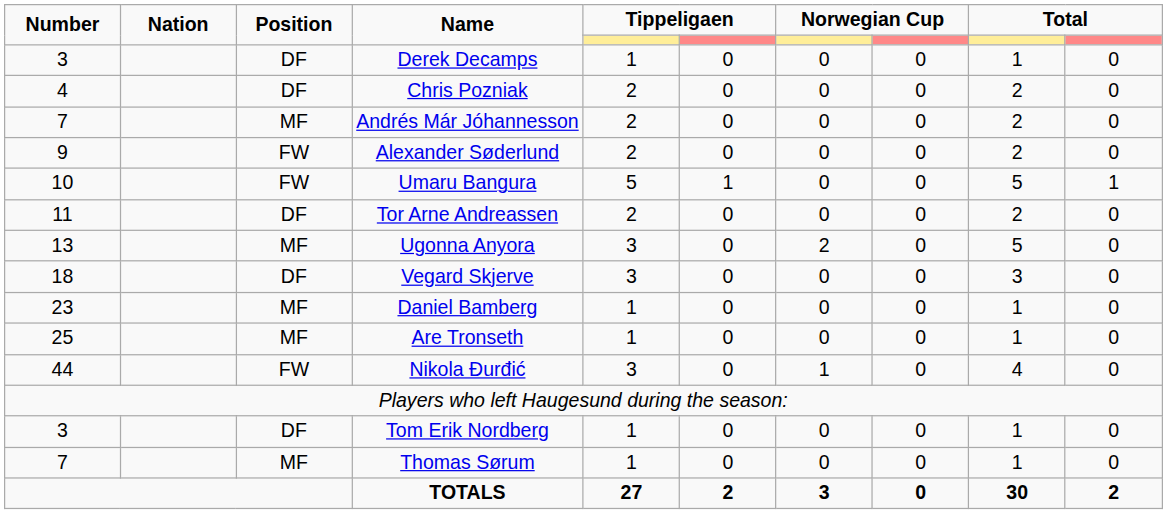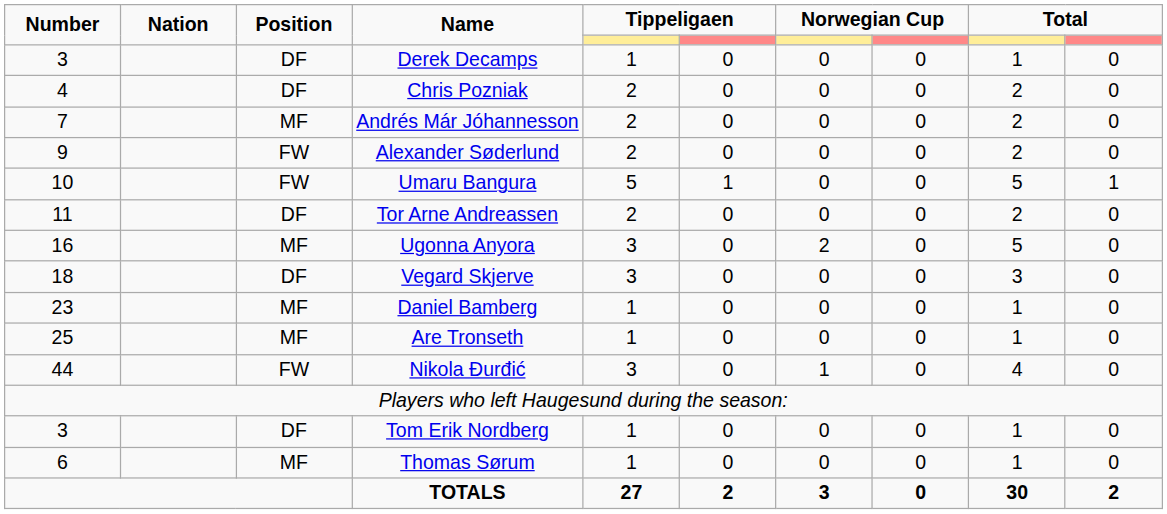Ugonna Anyora | Number: 13 -> 16
Thomas Sørum | Number: 7 -> 6
